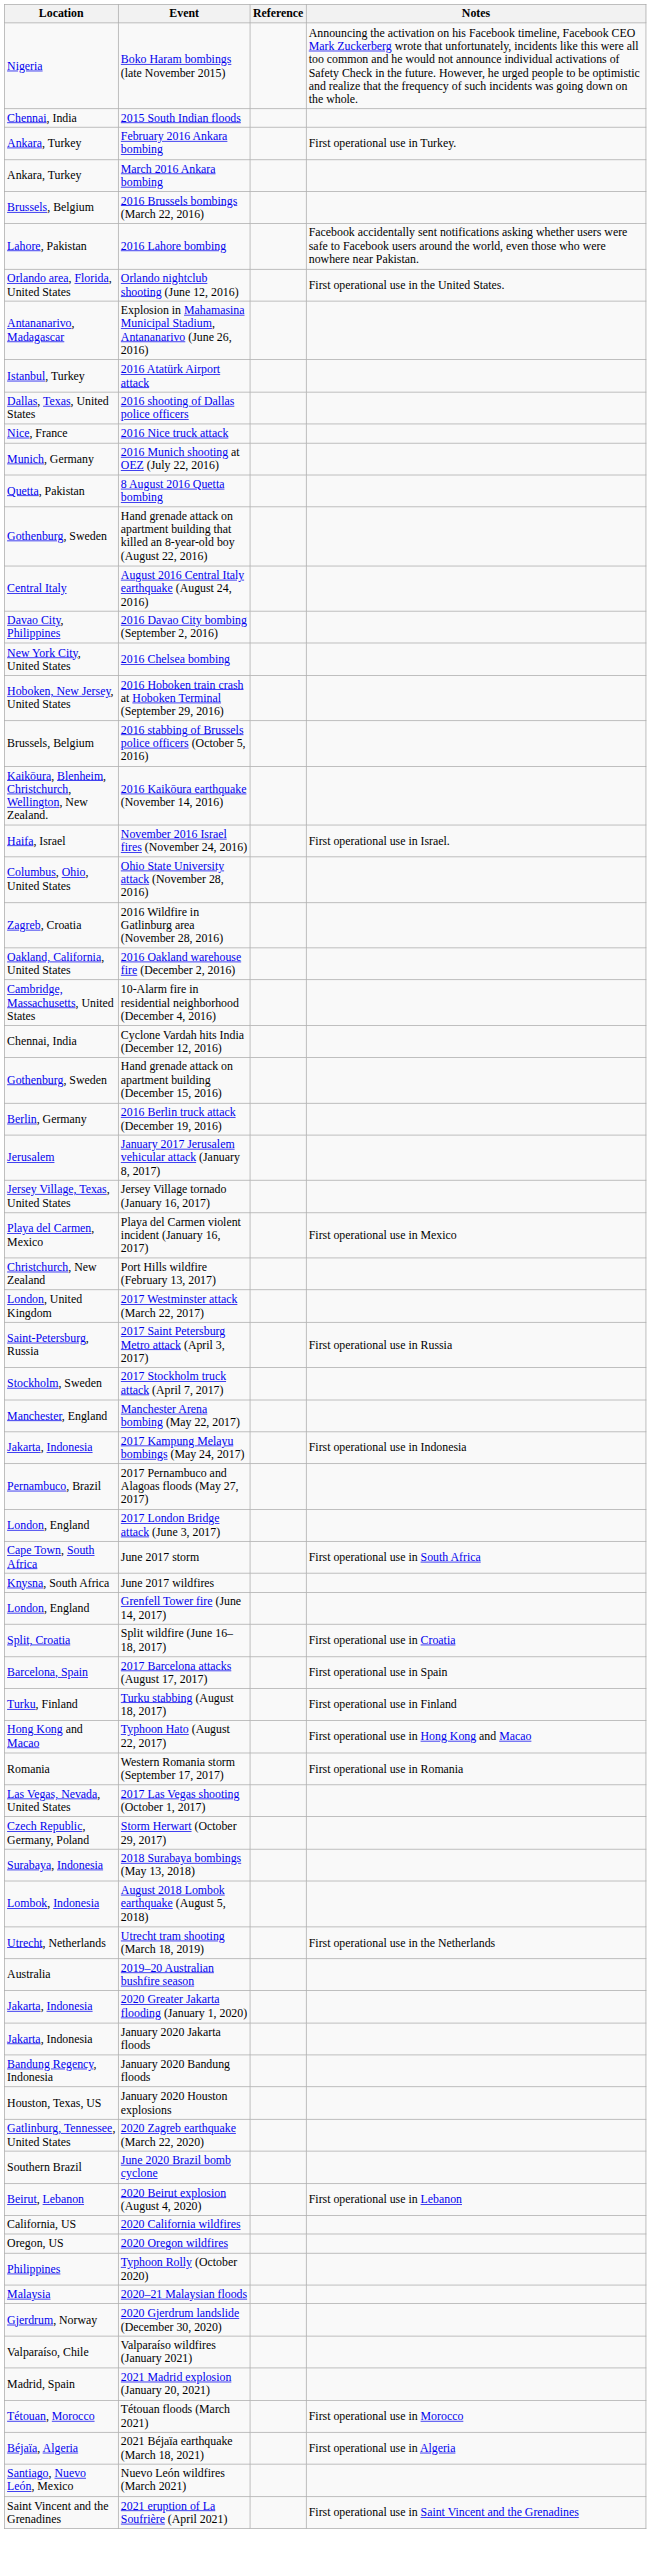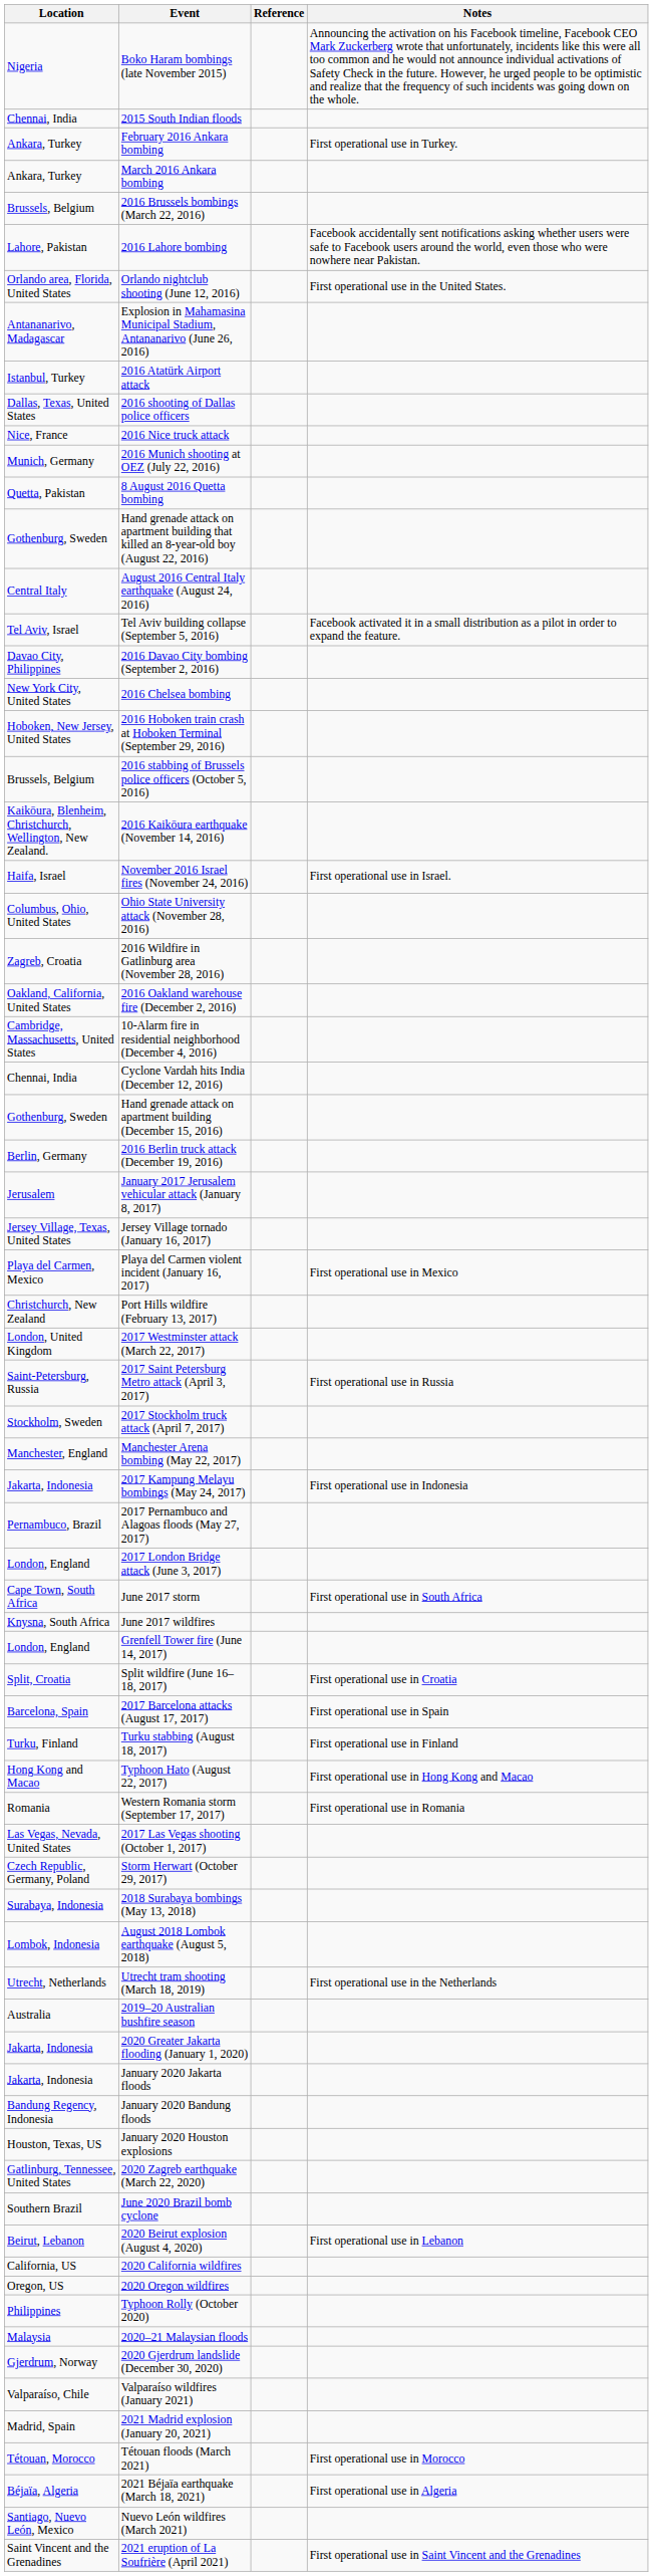+ row: Tel Aviv, Israel | Tel Aviv building collapse (September 5, 2016) | Facebook activated it in a small distribution as a pilot in order to expand the feature.
